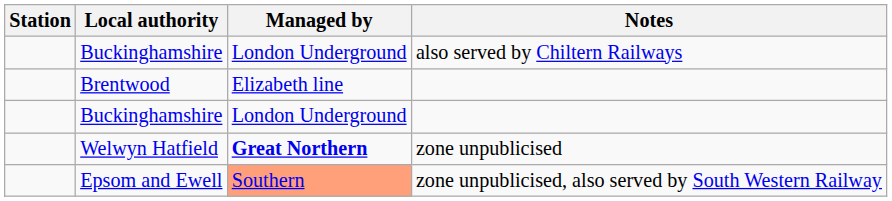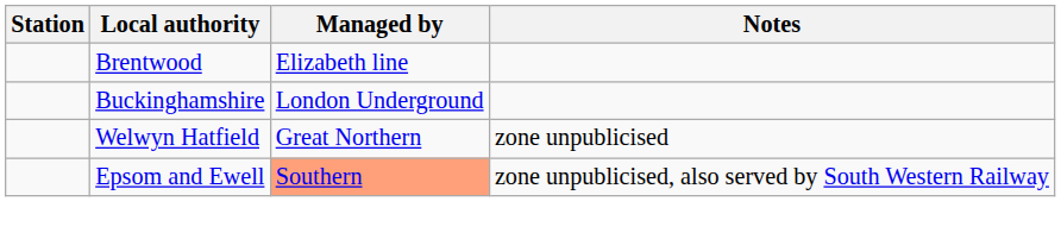- row: Buckinghamshire | London Underground | also served by Chiltern Railways
Welwyn Hatfield | Managed by: bold -> normal
